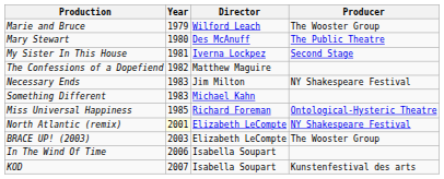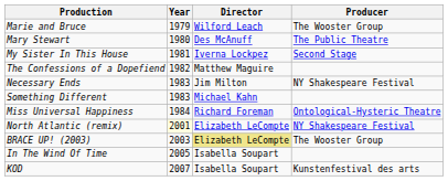Miss Universal Happiness | Year: 1985 -> 1984
BRACE UP! (2003) | Director: no background -> khaki background
In The Wind Of Time | Year: 2006 -> 2005
